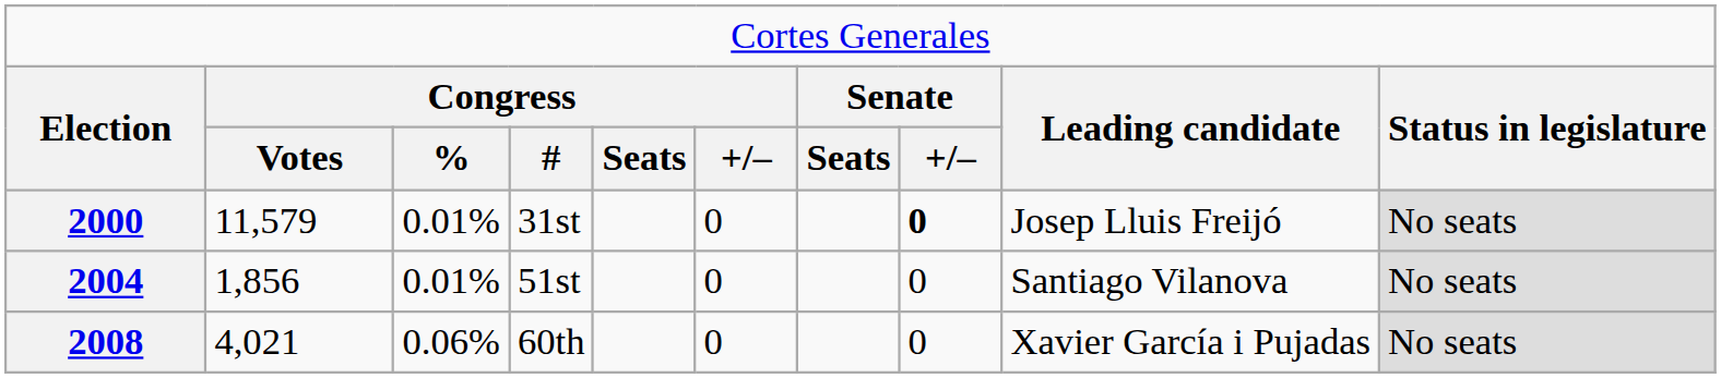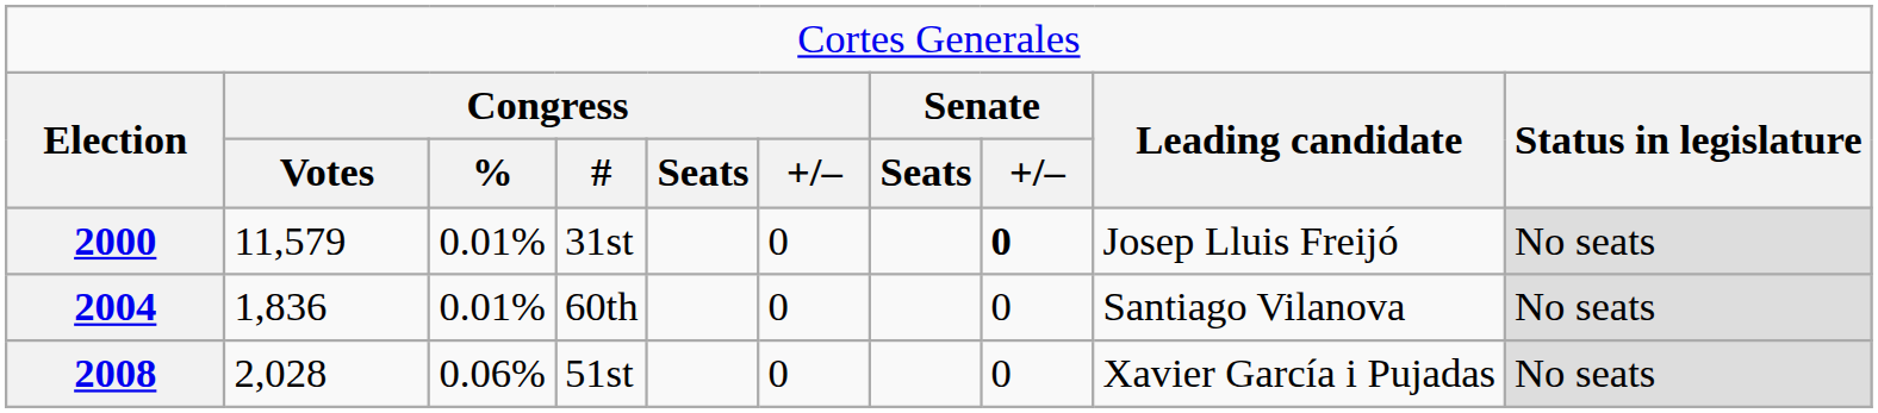2004 | column 2: 1,856 -> 1,836
2004 | column 4: 51st -> 60th
2008 | column 2: 4,021 -> 2,028
2008 | column 4: 60th -> 51st
